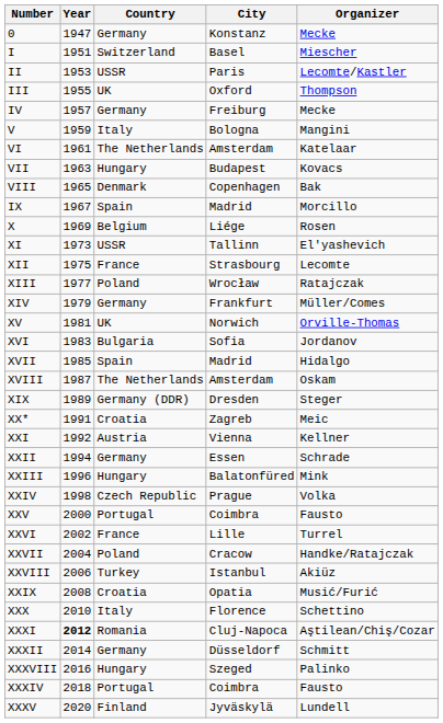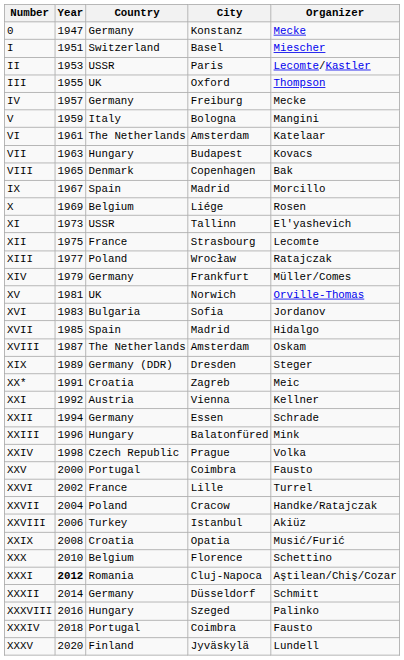XXX | Country: Italy -> Belgium
